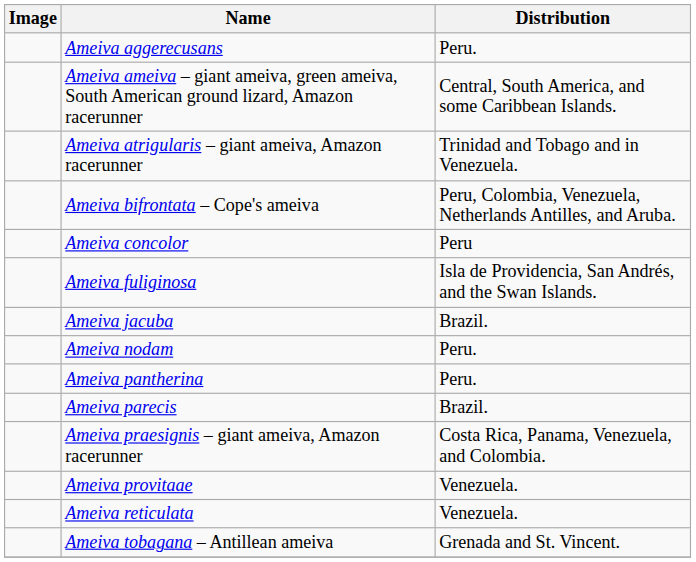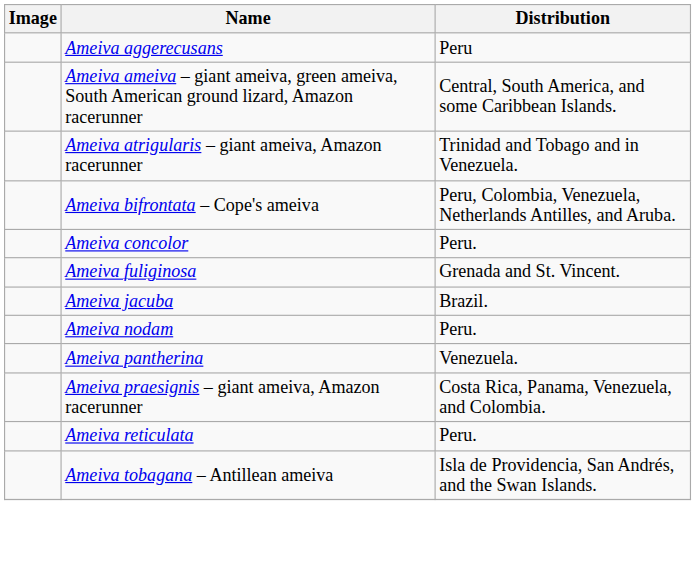Ameiva aggerecusans | Distribution: Peru. -> Peru
Ameiva concolor | Distribution: Peru -> Peru.
Ameiva fuliginosa | Distribution: Isla de Providencia, San Andrés, and the Swan Islands. -> Grenada and St. Vincent.
Ameiva pantherina | Distribution: Peru. -> Venezuela.
- row: Ameiva parecis | Brazil.
- row: Ameiva provitaae | Venezuela.
Ameiva reticulata | Distribution: Venezuela. -> Peru.
Ameiva tobagana – Antillean ameiva | Distribution: Grenada and St. Vincent. -> Isla de Providencia, San Andrés, and the Swan Islands.
